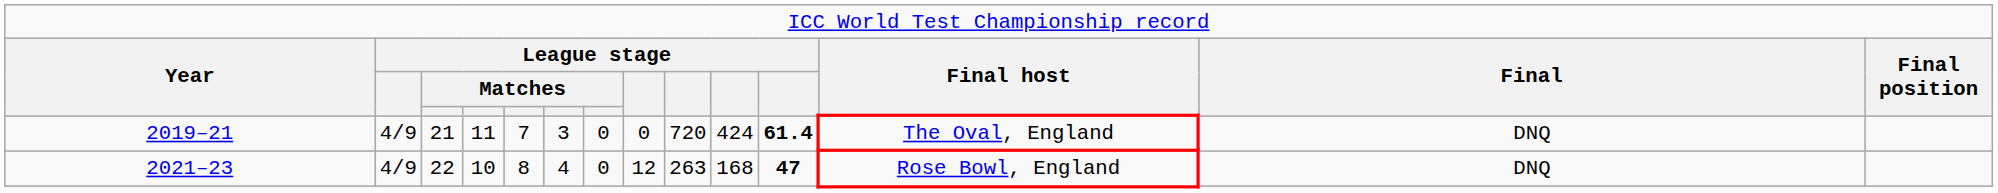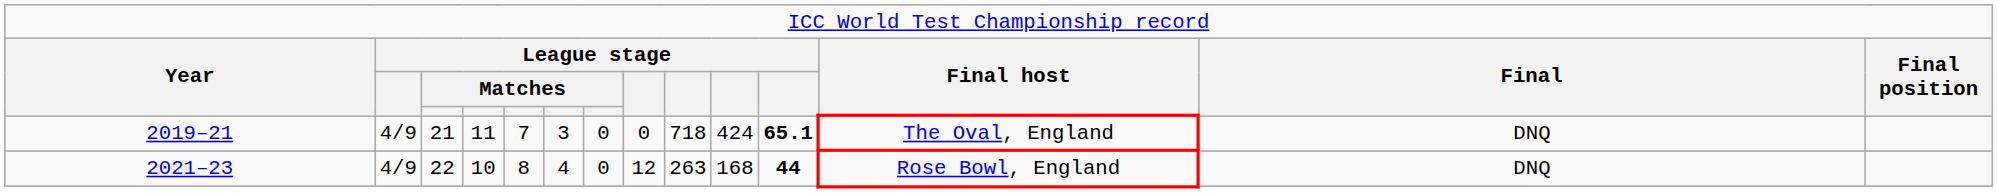2019–21 | column 9: 720 -> 718
2019–21 | column 11: 61.4 -> 65.1
2021–23 | column 11: 47 -> 44
